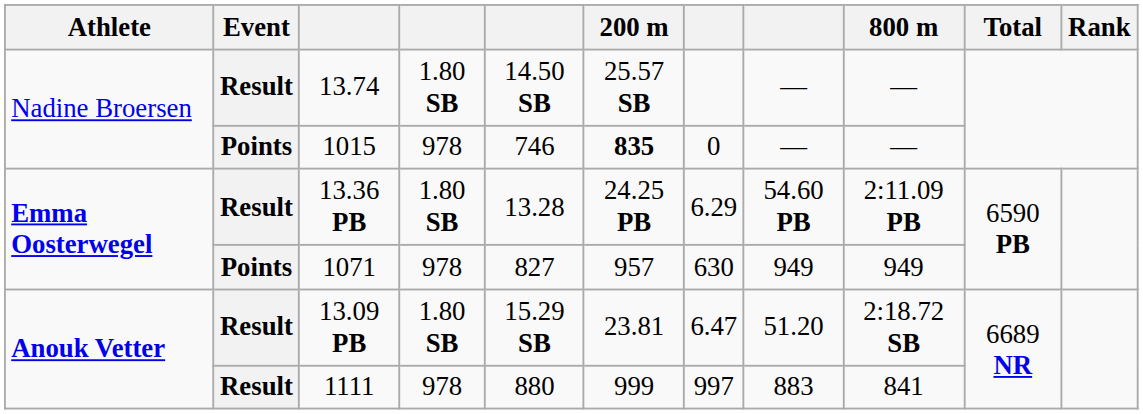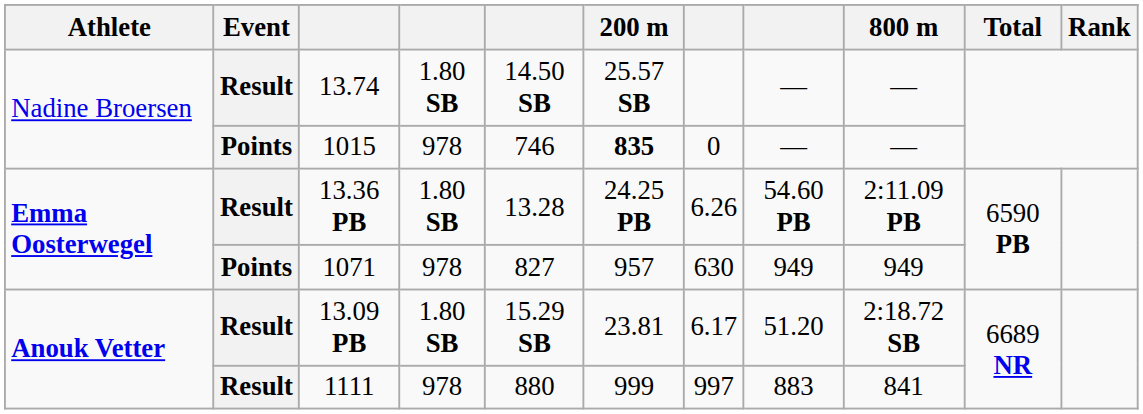13.36 PB | column 7: 6.29 -> 6.26
13.09 PB | column 7: 6.47 -> 6.17
